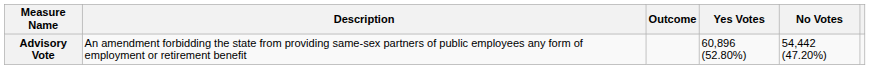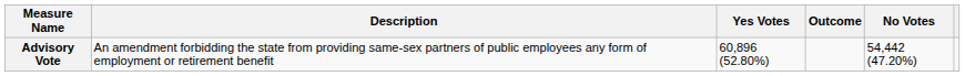columns swapped: Outcome <-> Yes Votes
